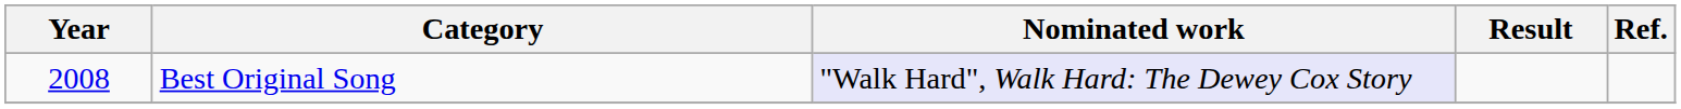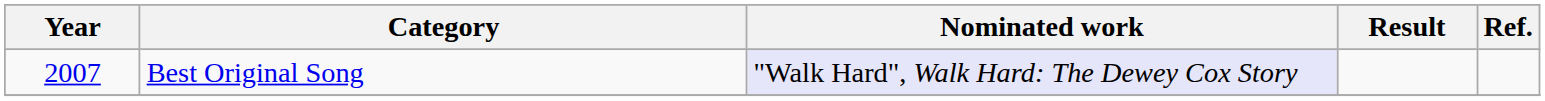Best Original Song | Year: 2008 -> 2007
